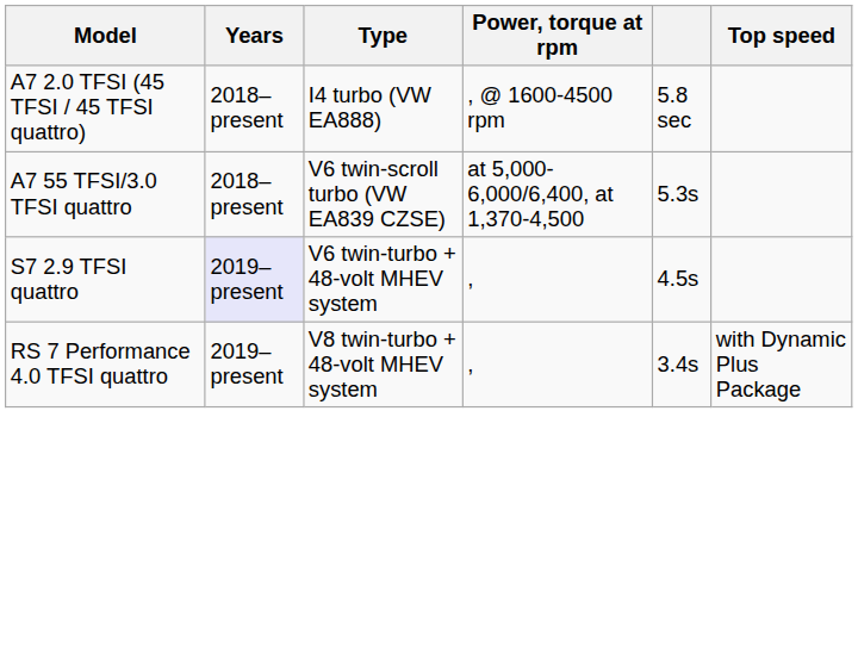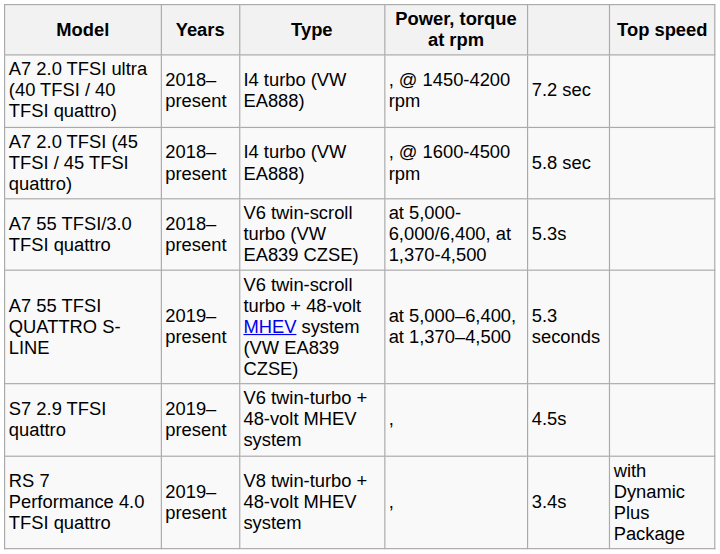+ row: A7 2.0 TFSI ultra (40 TFSI / 40 TFSI quattro) | 2018–present | I4 turbo (VW EA888) | , @ 1450-4200 rpm | 7.2 sec
+ row: A7 55 TFSI QUATTRO S-LINE | 2019–present | V6 twin-scroll turbo + 48-volt MHEV system (VW EA839 CZSE) | at 5,000–6,400, at 1,370–4,500 | 5.3 seconds
S7 2.9 TFSI quattro | Years: lavender background -> no background
